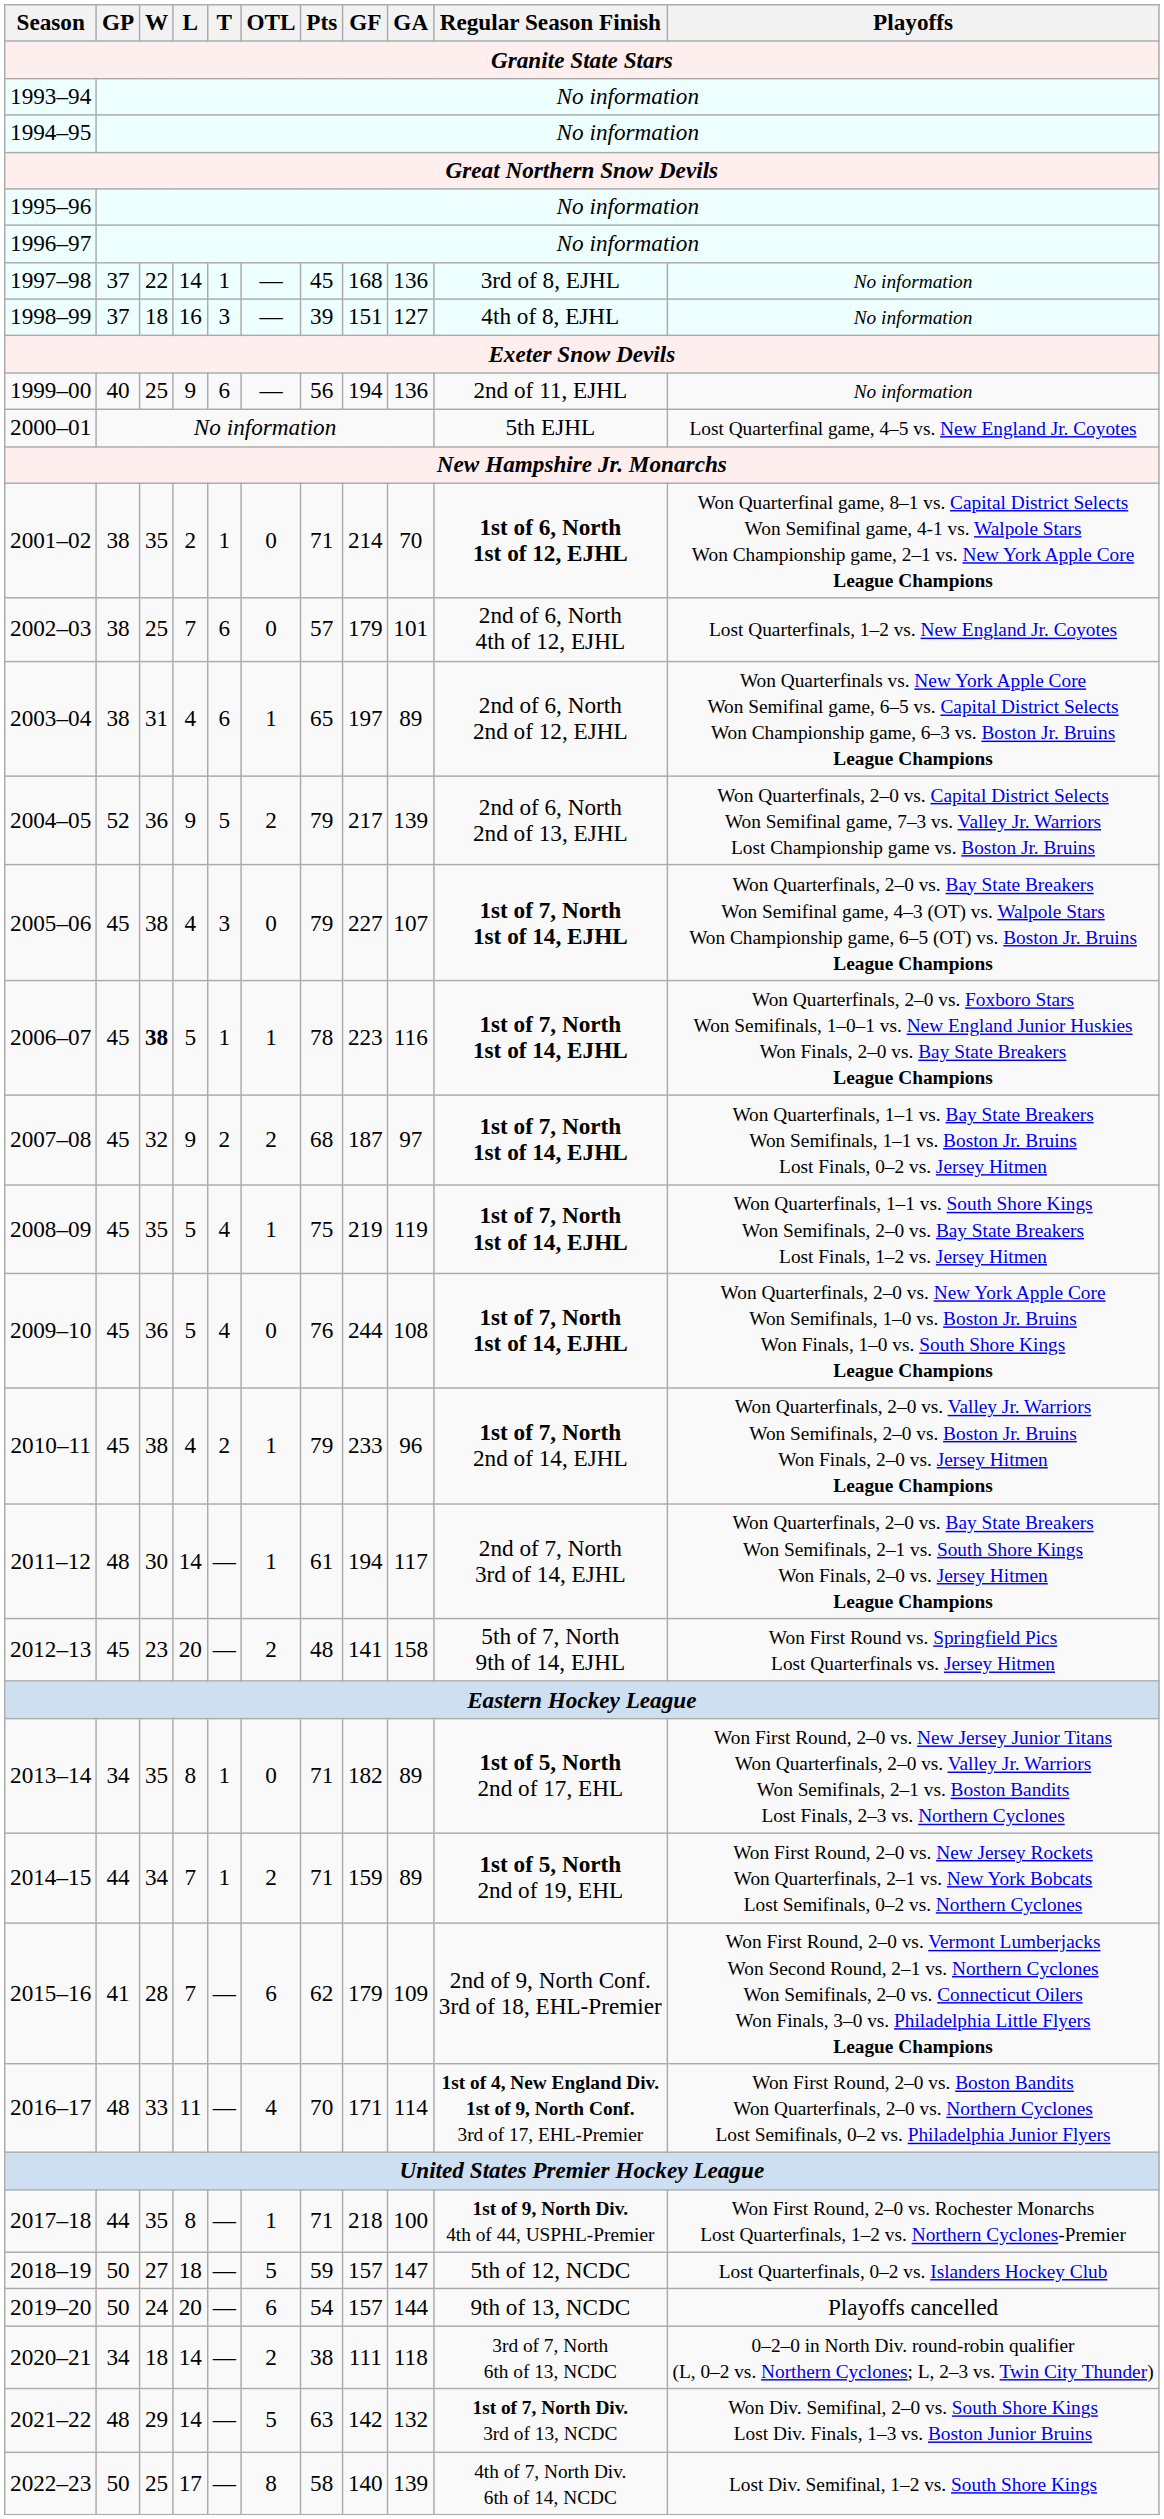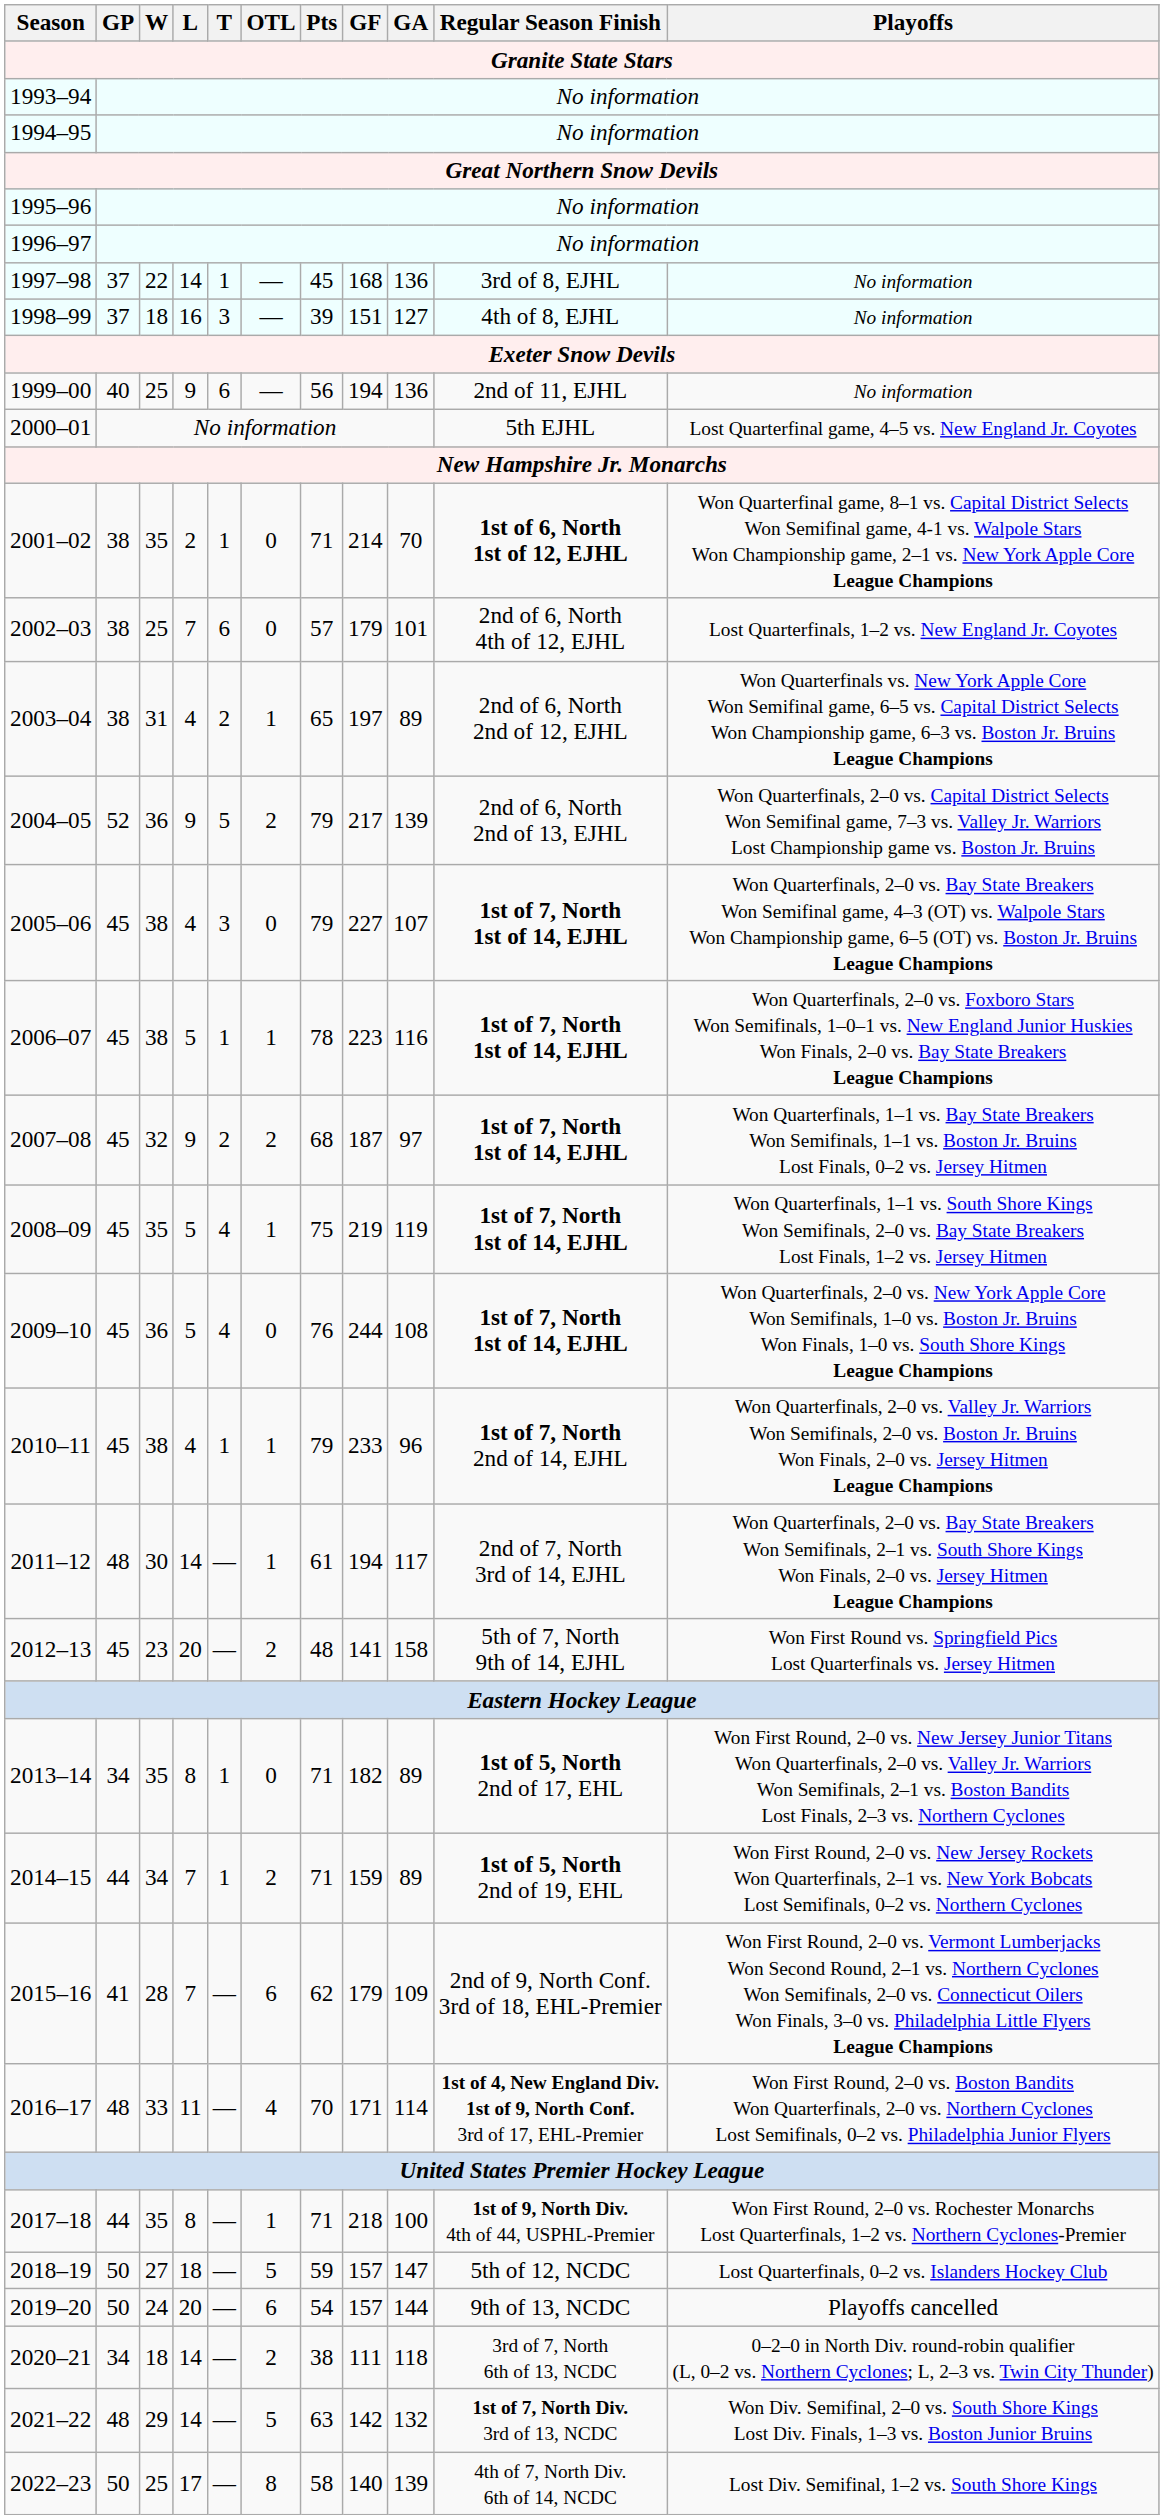2003–04 | T: 6 -> 2
2006–07 | W: bold -> normal
2010–11 | T: 2 -> 1
